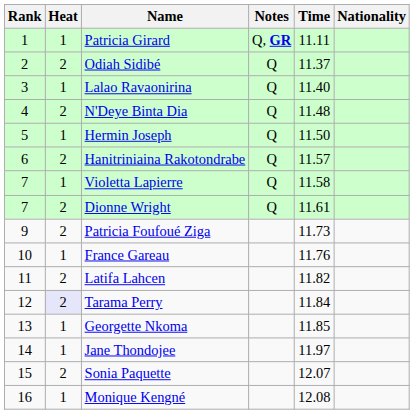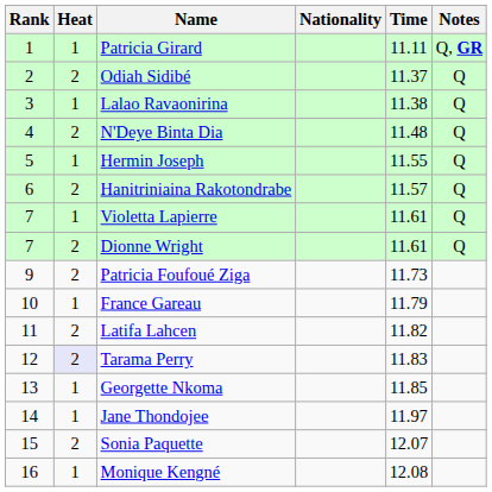columns swapped: Nationality <-> Notes
Lalao Ravaonirina | Time: 11.40 -> 11.38
Hermin Joseph | Time: 11.50 -> 11.55
Violetta Lapierre | Time: 11.58 -> 11.61
France Gareau | Time: 11.76 -> 11.79
Tarama Perry | Time: 11.84 -> 11.83
